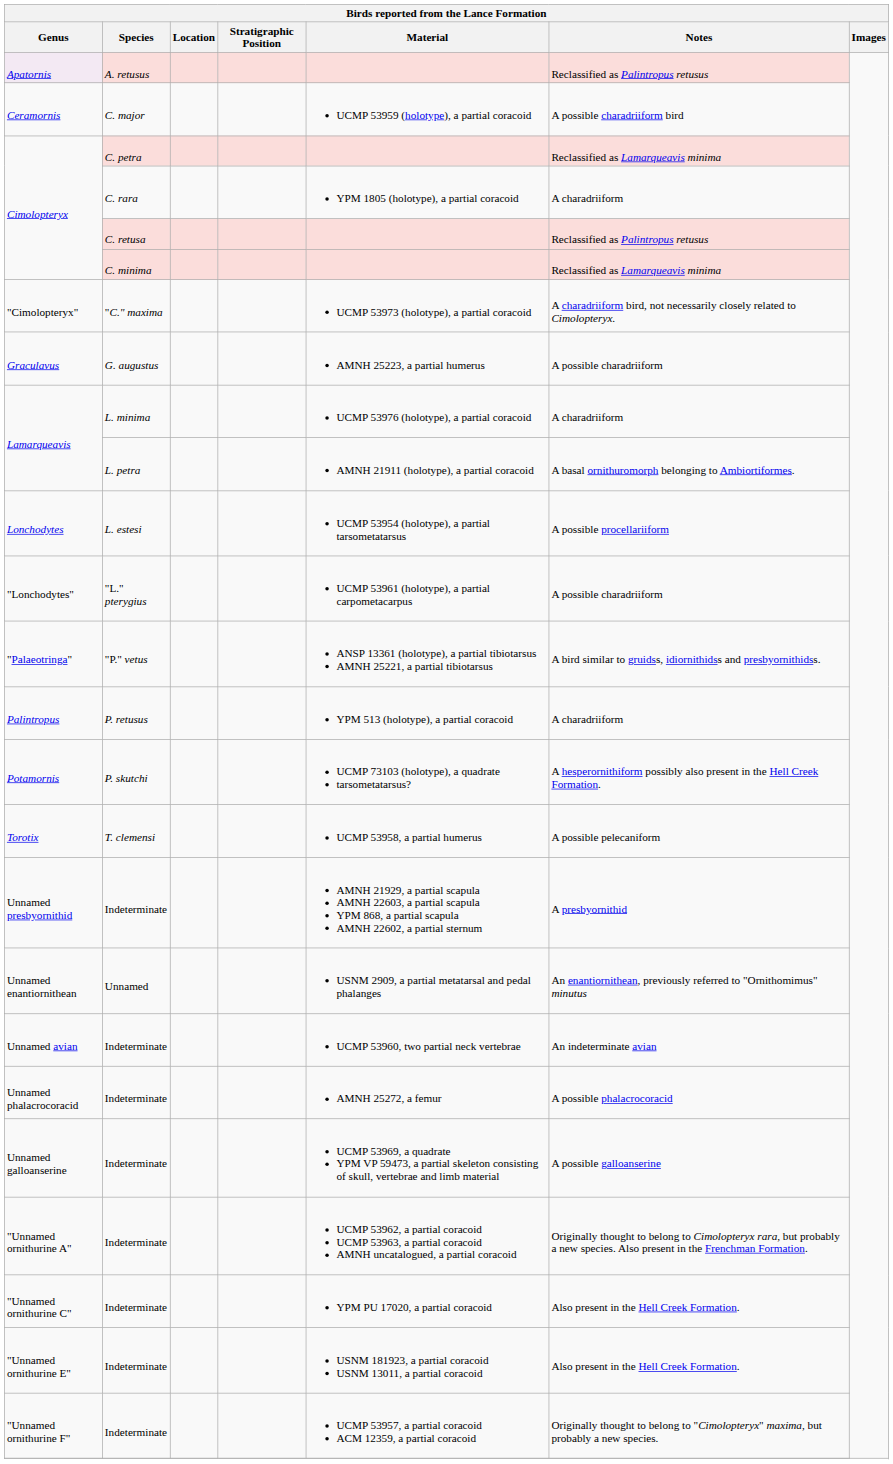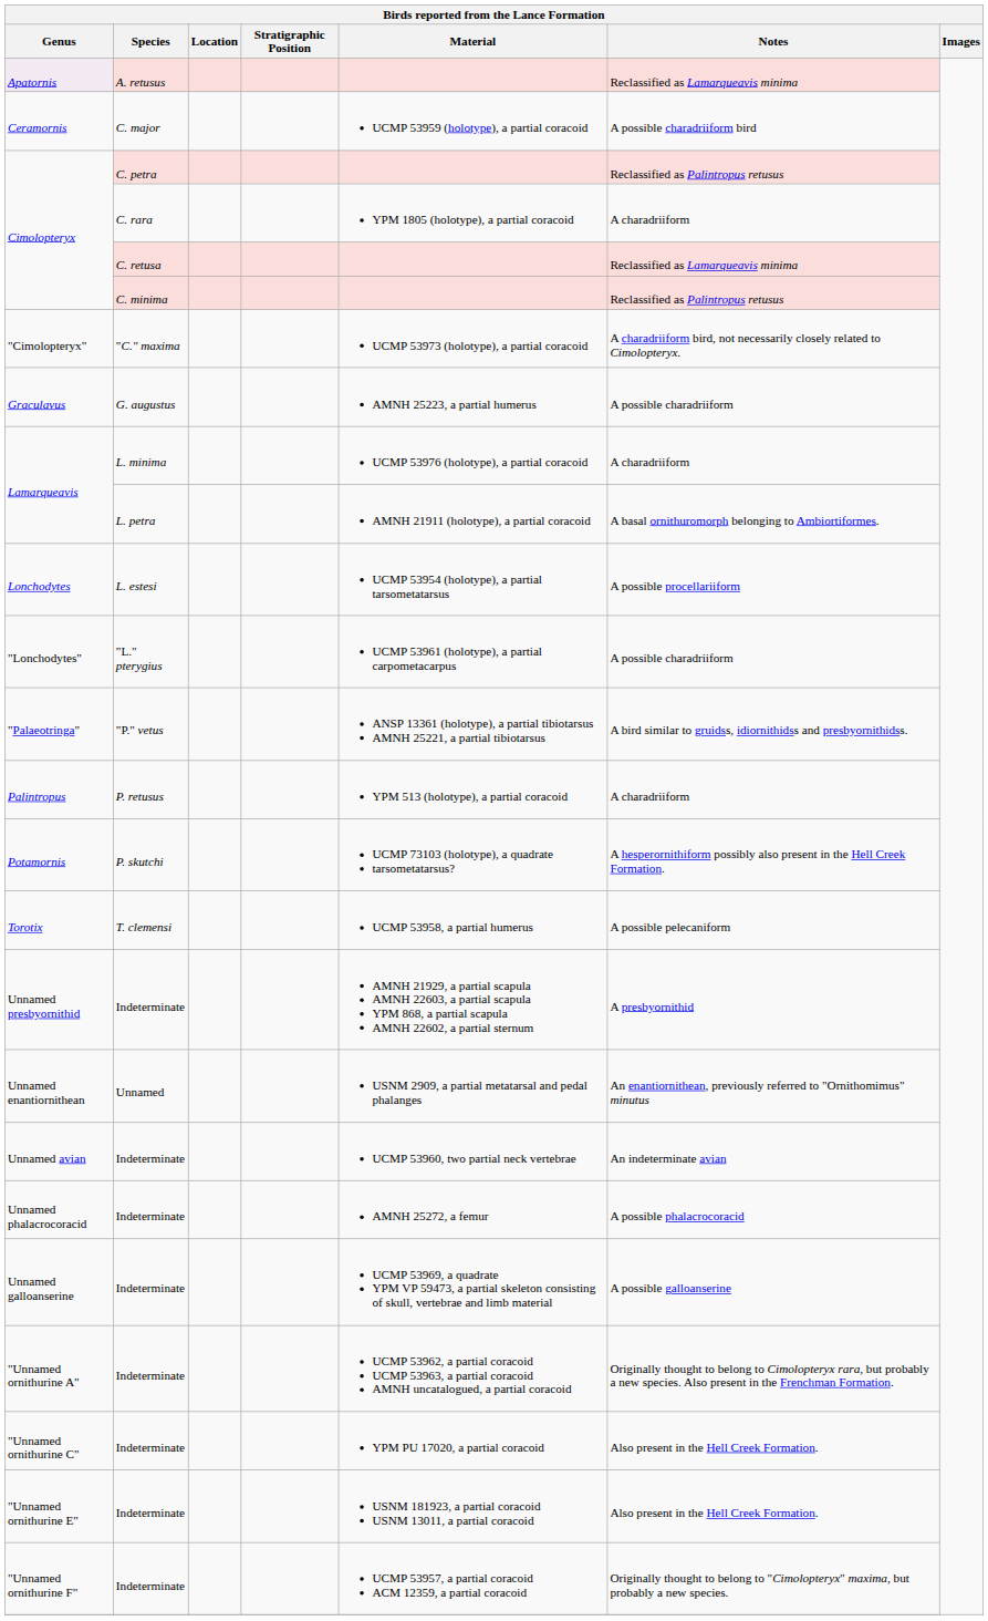Apatornis | Notes: Reclassified as Palintropus retusus -> Reclassified as Lamarqueavis minima
Cimolopteryx / C. petra | Notes: Reclassified as Lamarqueavis minima -> Reclassified as Palintropus retusus
Cimolopteryx / C. retusa | Notes: Reclassified as Palintropus retusus -> Reclassified as Lamarqueavis minima
Cimolopteryx / C. minima | Notes: Reclassified as Lamarqueavis minima -> Reclassified as Palintropus retusus
